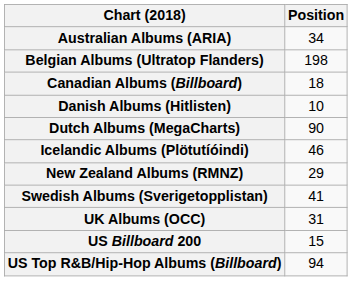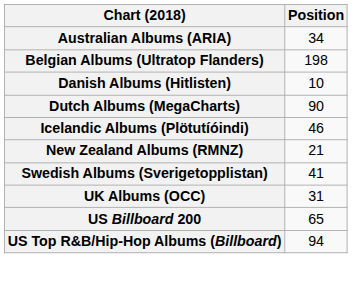- row: Canadian Albums (Billboard) | 18
New Zealand Albums (RMNZ) | Position: 29 -> 21
US Billboard 200 | Position: 15 -> 65
